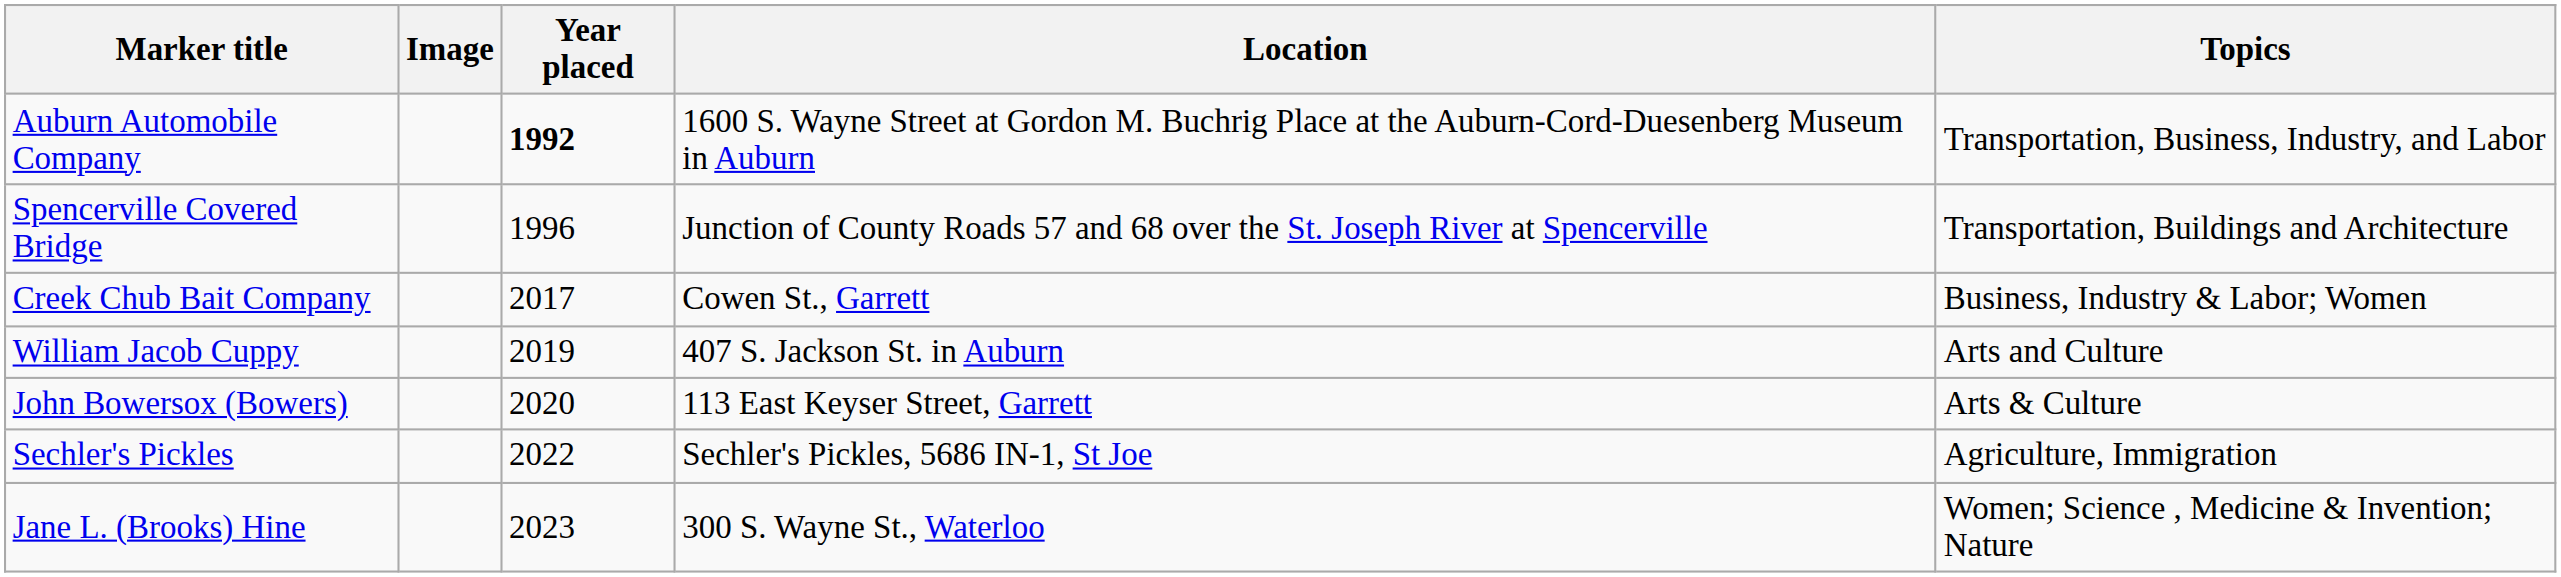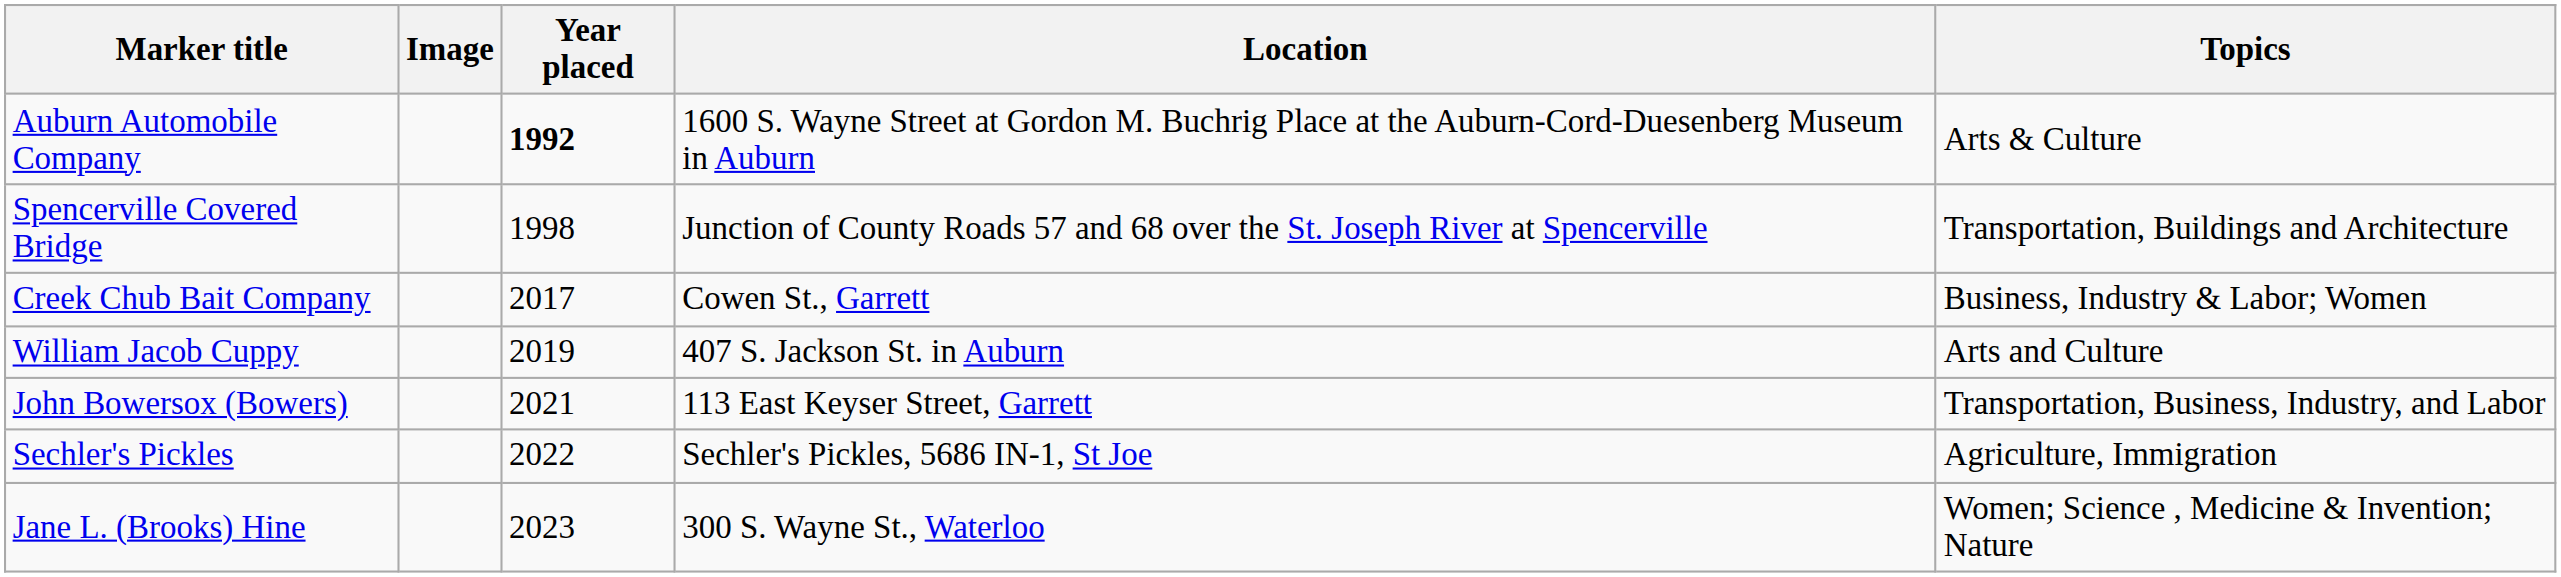Auburn Automobile Company | Topics: Transportation, Business, Industry, and Labor -> Arts & Culture
Spencerville Covered Bridge | Year placed: 1996 -> 1998
John Bowersox (Bowers) | Year placed: 2020 -> 2021
John Bowersox (Bowers) | Topics: Arts & Culture -> Transportation, Business, Industry, and Labor
